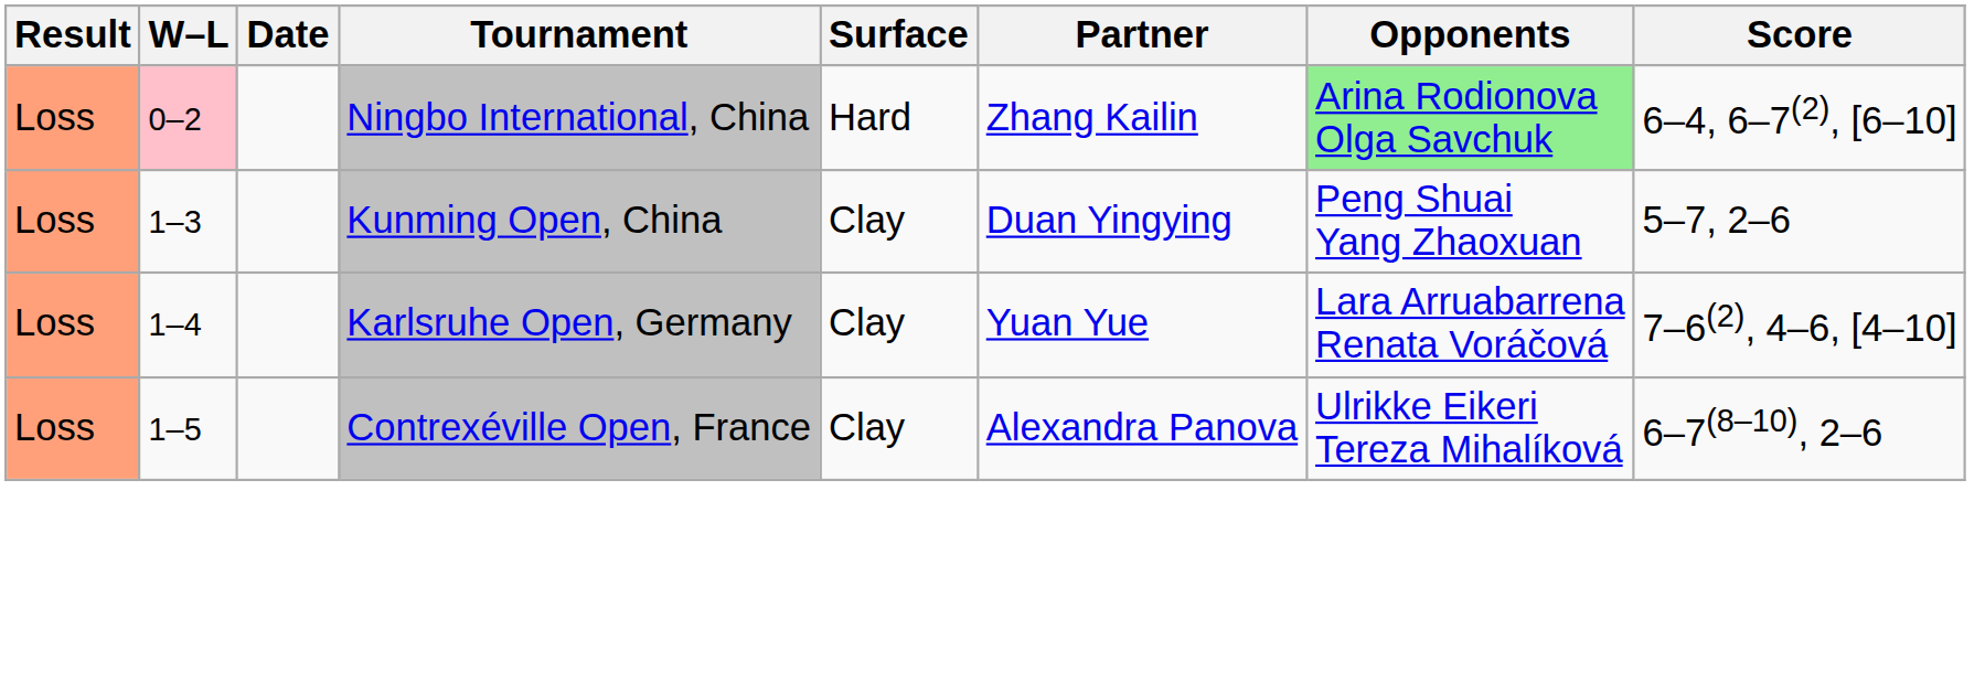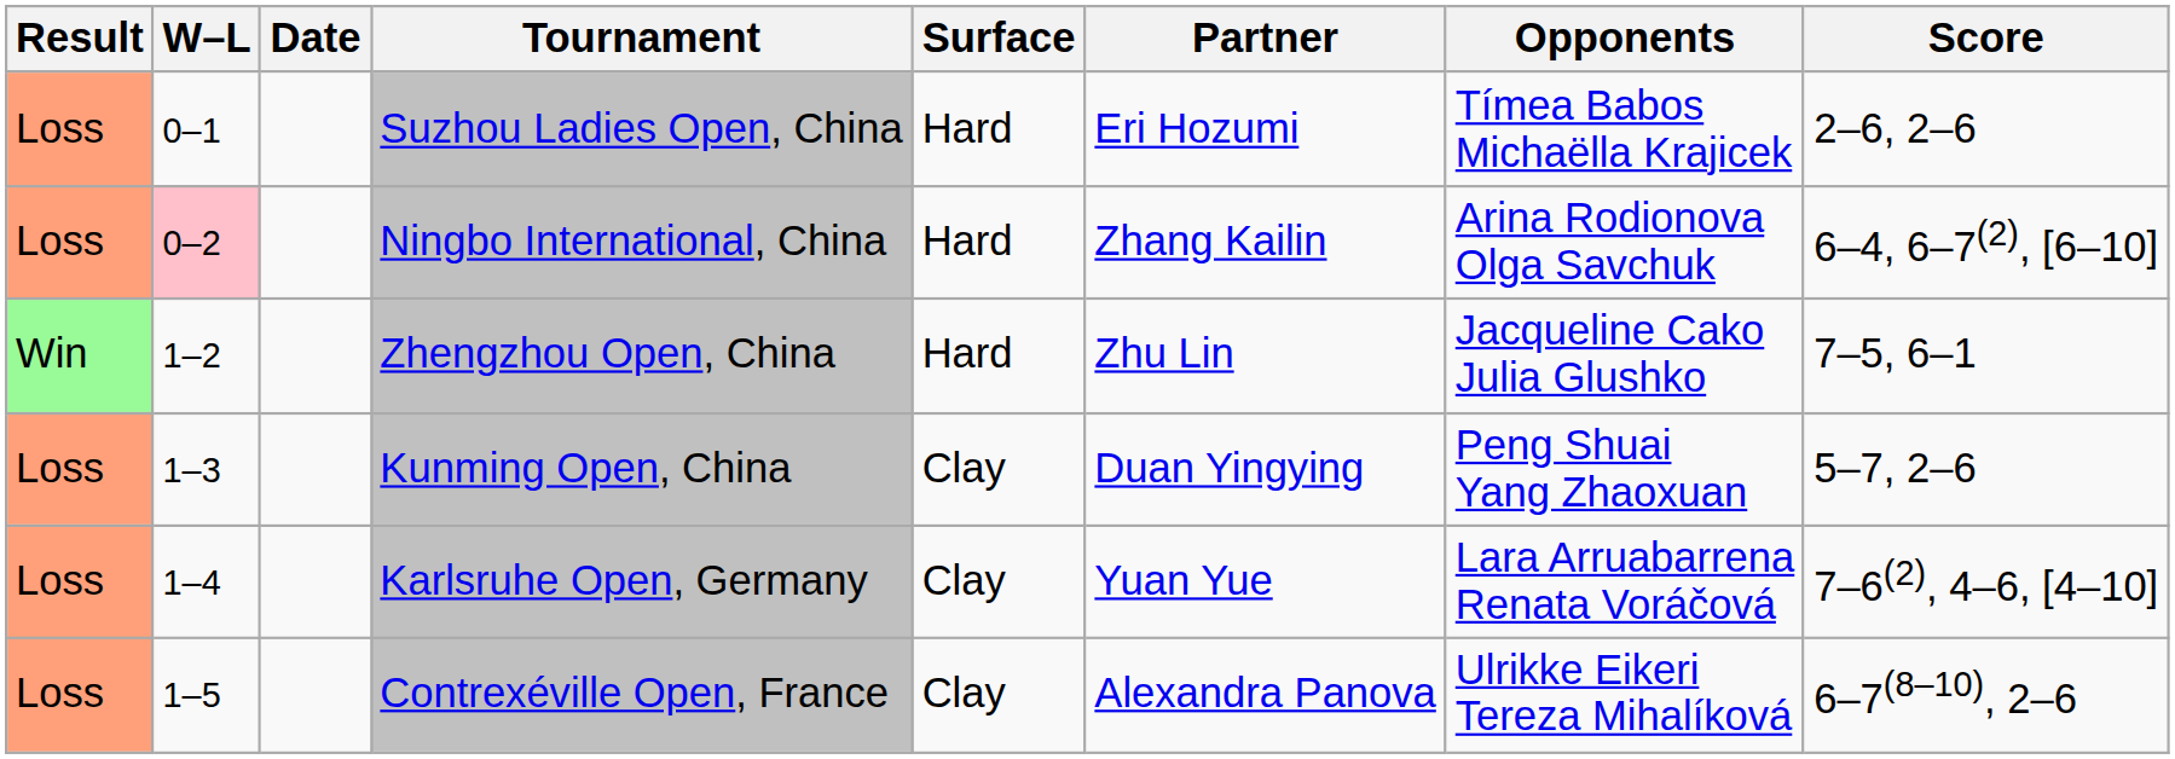+ row: Loss | 0–1 | Suzhou Ladies Open, China | Hard | Eri Hozumi | Tímea Babos Michaëlla Krajicek | 2–6, 2–6
Ningbo International, China | Opponents: lightgreen background -> no background
+ row: Win | 1–2 | Zhengzhou Open, China | Hard | Zhu Lin | Jacqueline Cako Julia Glushko | 7–5, 6–1
